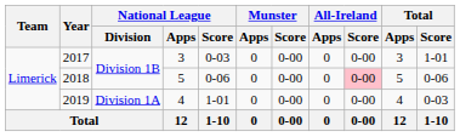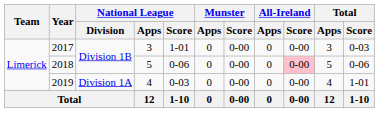2017 | National League / Score: 0-03 -> 1-01
2017 | Total / Score: 1-01 -> 0-03
2019 | National League / Score: 1-01 -> 0-03
2019 | Total / Score: 0-03 -> 1-01
